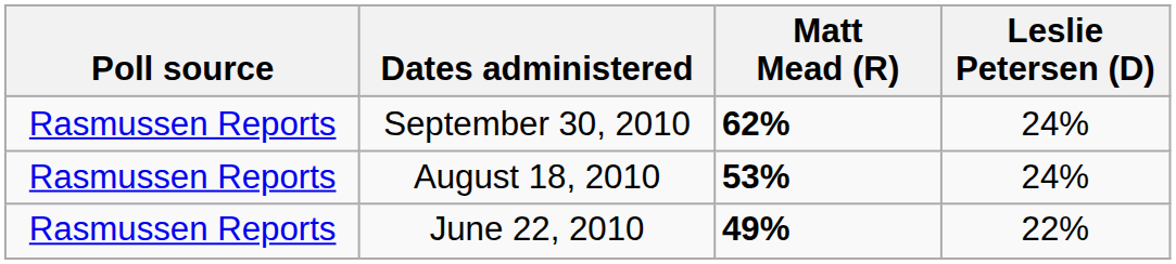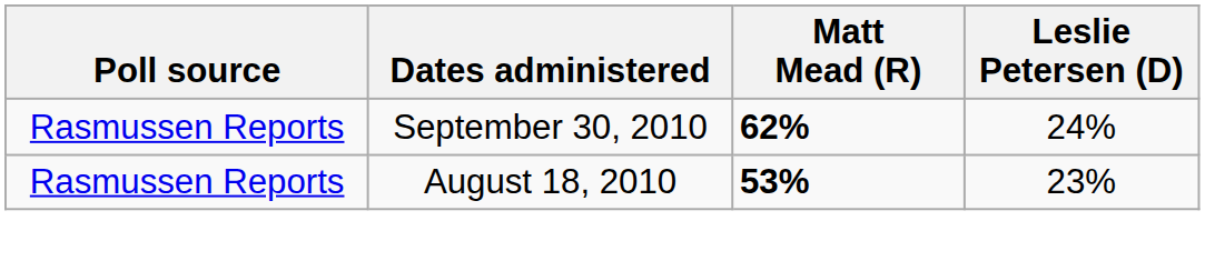August 18, 2010 | Leslie Petersen (D): 24% -> 23%
- row: Rasmussen Reports | June 22, 2010 | 49% | 22%
